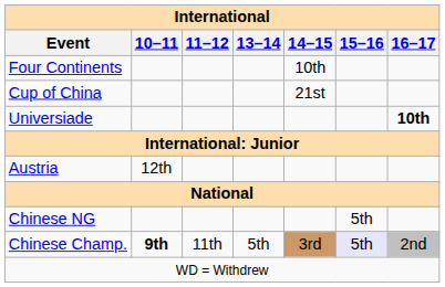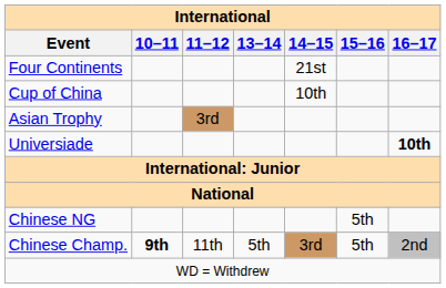Four Continents | 14–15: 10th -> 21st
Cup of China | 14–15: 21st -> 10th
+ row: Asian Trophy | 3rd
- row: Austria | 12th
Chinese Champ. | 15–16: lavender background -> no background
